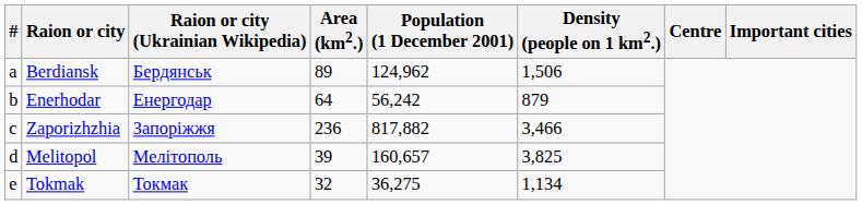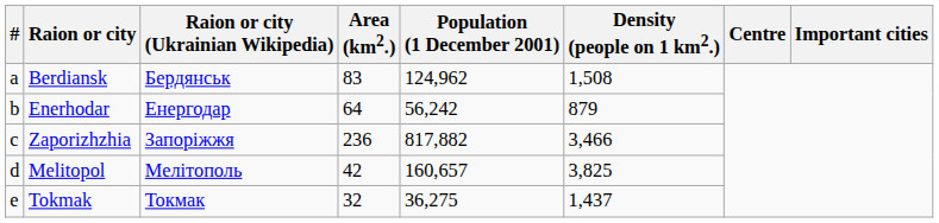Berdiansk | Area (km2.): 89 -> 83
Berdiansk | Density (people on 1 km2.): 1,506 -> 1,508
Melitopol | Area (km2.): 39 -> 42
Tokmak | Density (people on 1 km2.): 1,134 -> 1,437
